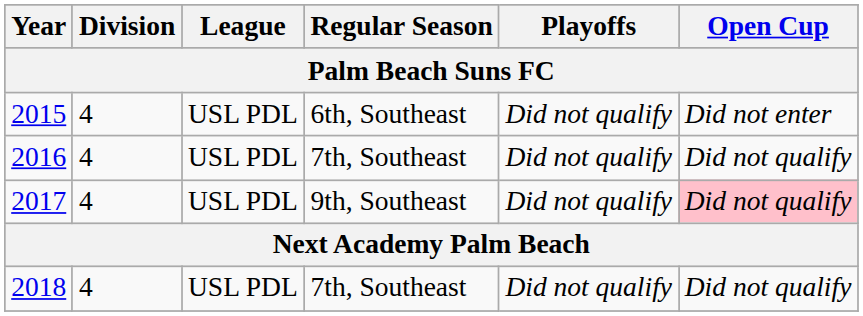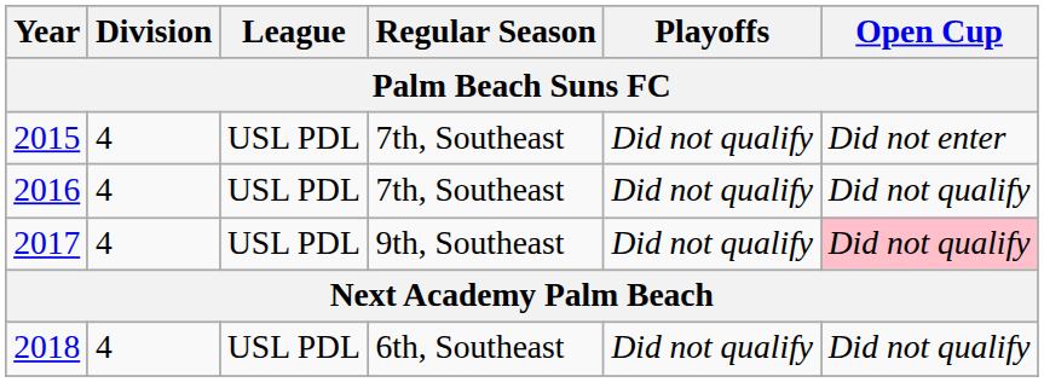2015 | Regular Season: 6th, Southeast -> 7th, Southeast
2018 | Regular Season: 7th, Southeast -> 6th, Southeast
